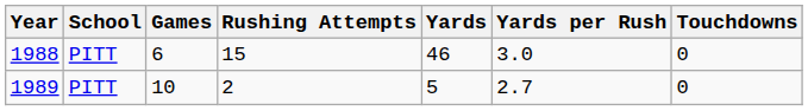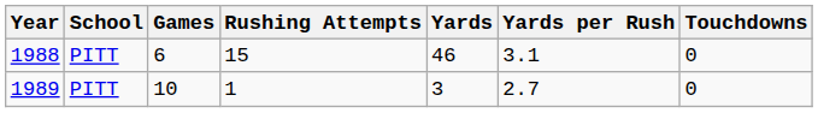1988 | Yards per Rush: 3.0 -> 3.1
1989 | Rushing Attempts: 2 -> 1
1989 | Yards: 5 -> 3
